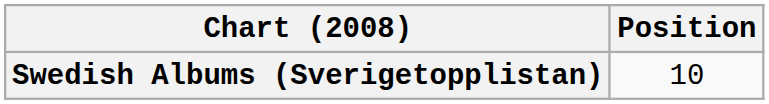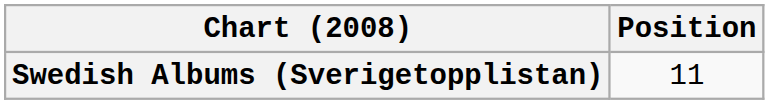Swedish Albums (Sverigetopplistan) | Position: 10 -> 11
